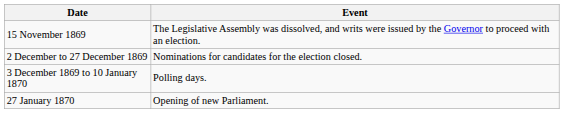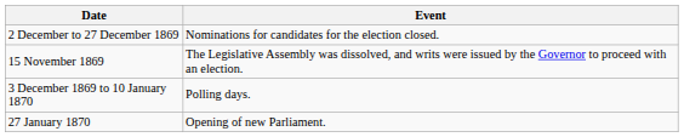rows swapped: 15 November 1869 <-> 2 December to 27 December 1869
